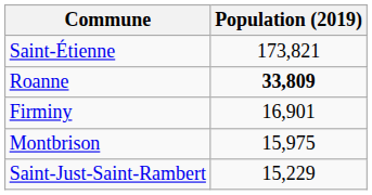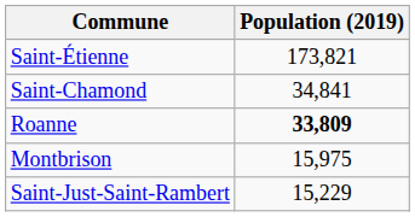+ row: Saint-Chamond | 34,841
- row: Firminy | 16,901
